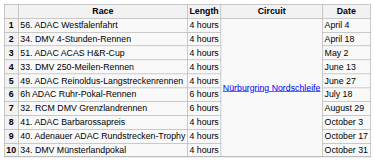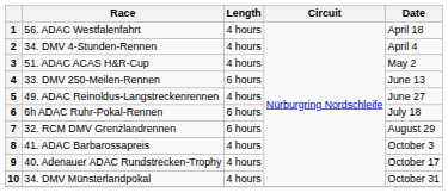1 | Date: April 4 -> April 18
2 | Date: April 18 -> April 4
4 | Length: 4 hours -> 6 hours
